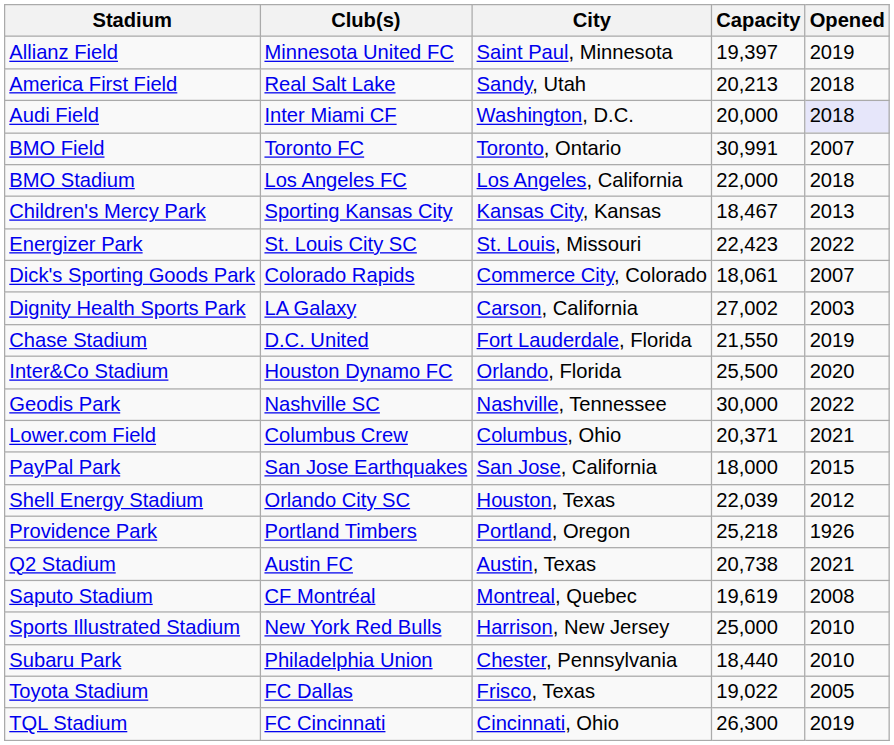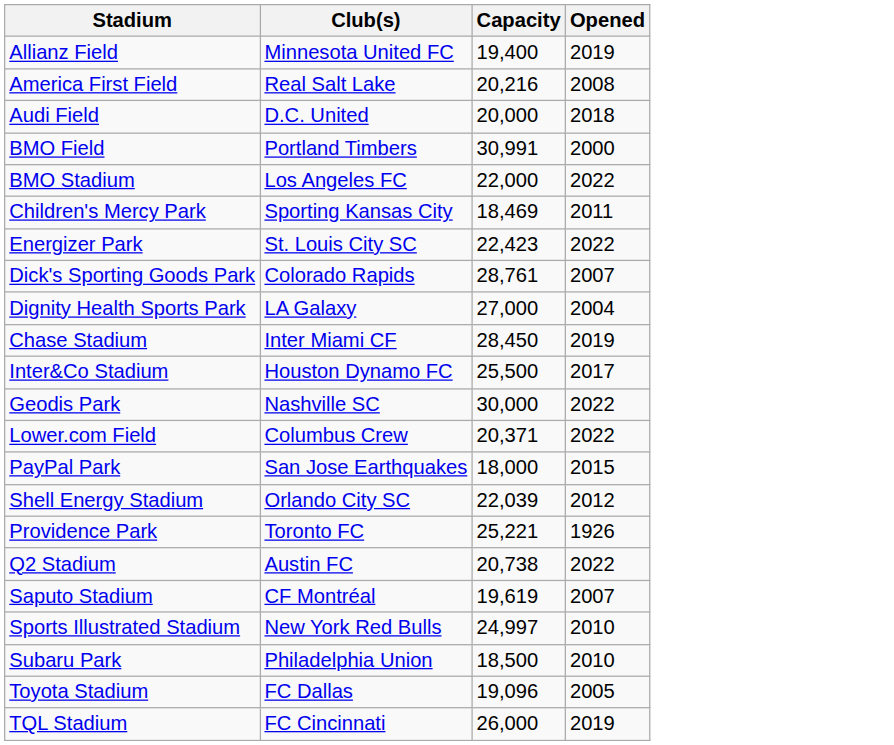- column: City | Saint Paul, Minnesota | Sandy, Utah | Washington, D.C. | Toronto, Ontario | Los Angeles, California | Kansas City, Kansas | St. Louis, Missouri | Commerce City, Colorado | Carson, California | Fort Lauderdale, Florida | Orlando, Florida | Nashville, Tennessee | Columbus, Ohio | San Jose, California | Houston, Texas | Portland, Oregon | Austin, Texas | Montreal, Quebec | Harrison, New Jersey | Chester, Pennsylvania | Frisco, Texas | Cincinnati, Ohio
Allianz Field | Capacity: 19,397 -> 19,400
America First Field | Capacity: 20,213 -> 20,216
America First Field | Opened: 2018 -> 2008
Audi Field | Club(s): Inter Miami CF -> D.C. United
Audi Field | Opened: lavender background -> no background
BMO Field | Club(s): Toronto FC -> Portland Timbers
BMO Field | Opened: 2007 -> 2000
BMO Stadium | Opened: 2018 -> 2022
Children's Mercy Park | Capacity: 18,467 -> 18,469
Children's Mercy Park | Opened: 2013 -> 2011
Dick's Sporting Goods Park | Capacity: 18,061 -> 28,761
Dignity Health Sports Park | Capacity: 27,002 -> 27,000
Dignity Health Sports Park | Opened: 2003 -> 2004
Chase Stadium | Club(s): D.C. United -> Inter Miami CF
Chase Stadium | Capacity: 21,550 -> 28,450
Inter&Co Stadium | Opened: 2020 -> 2017
Lower.com Field | Opened: 2021 -> 2022
Providence Park | Club(s): Portland Timbers -> Toronto FC
Providence Park | Capacity: 25,218 -> 25,221
Q2 Stadium | Opened: 2021 -> 2022
Saputo Stadium | Opened: 2008 -> 2007
Sports Illustrated Stadium | Capacity: 25,000 -> 24,997
Subaru Park | Capacity: 18,440 -> 18,500
Toyota Stadium | Capacity: 19,022 -> 19,096
TQL Stadium | Capacity: 26,300 -> 26,000
